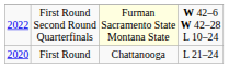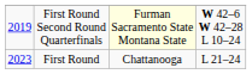First Round Second Round Quarterfinals | column 1: 2022 -> 2019
First Round | column 1: 2020 -> 2023
